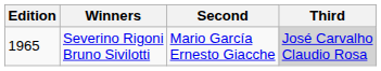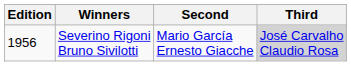Severino Rigoni Bruno Sivilotti | Edition: 1965 -> 1956
